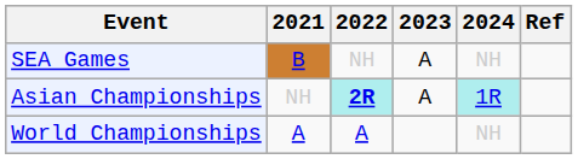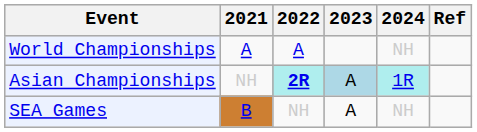rows swapped: SEA Games <-> World Championships
Asian Championships | 2023: no background -> lightblue background
